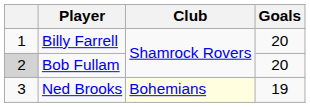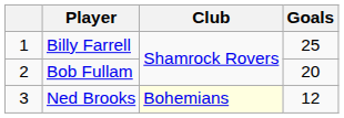Billy Farrell | Goals: 20 -> 25
Bob Fullam | column 1: lightgrey background -> no background
Ned Brooks | Goals: 19 -> 12
